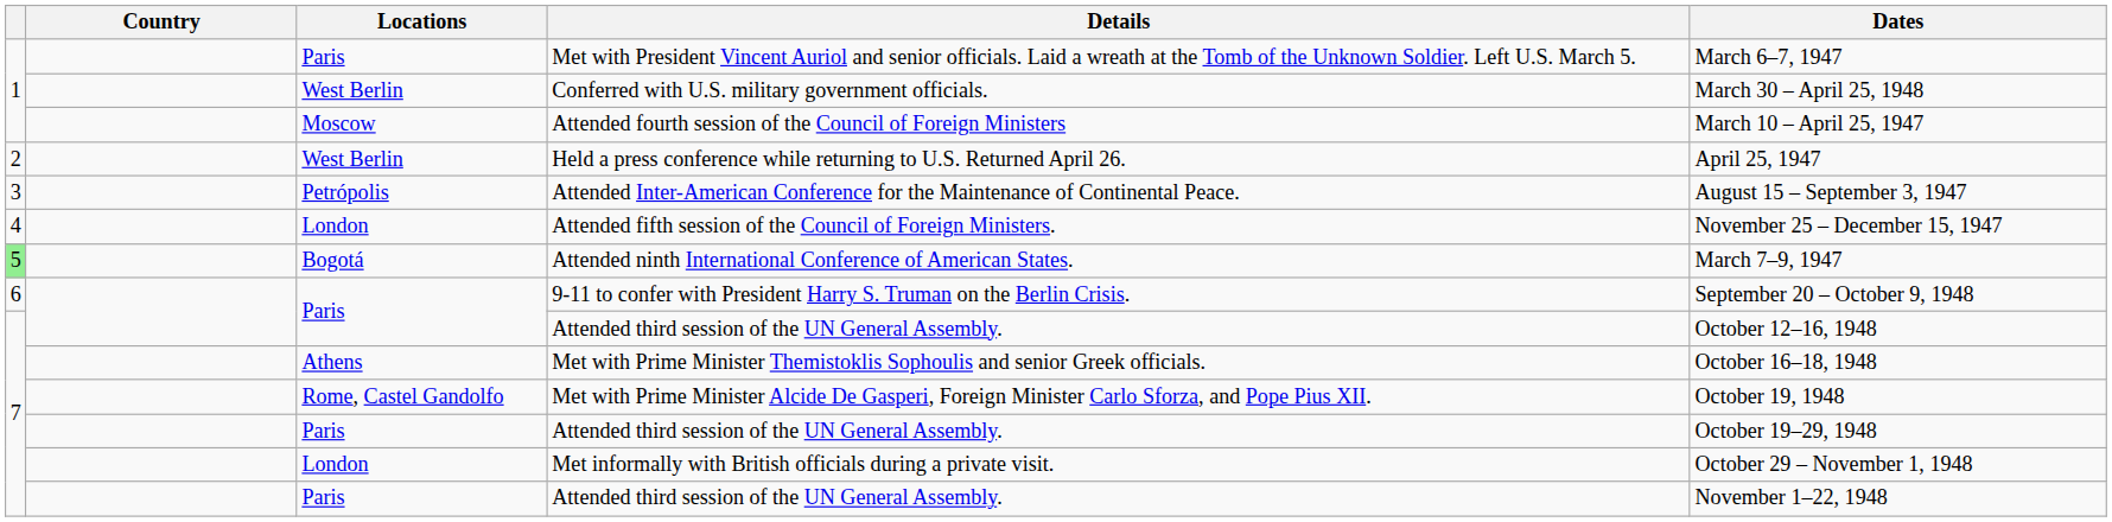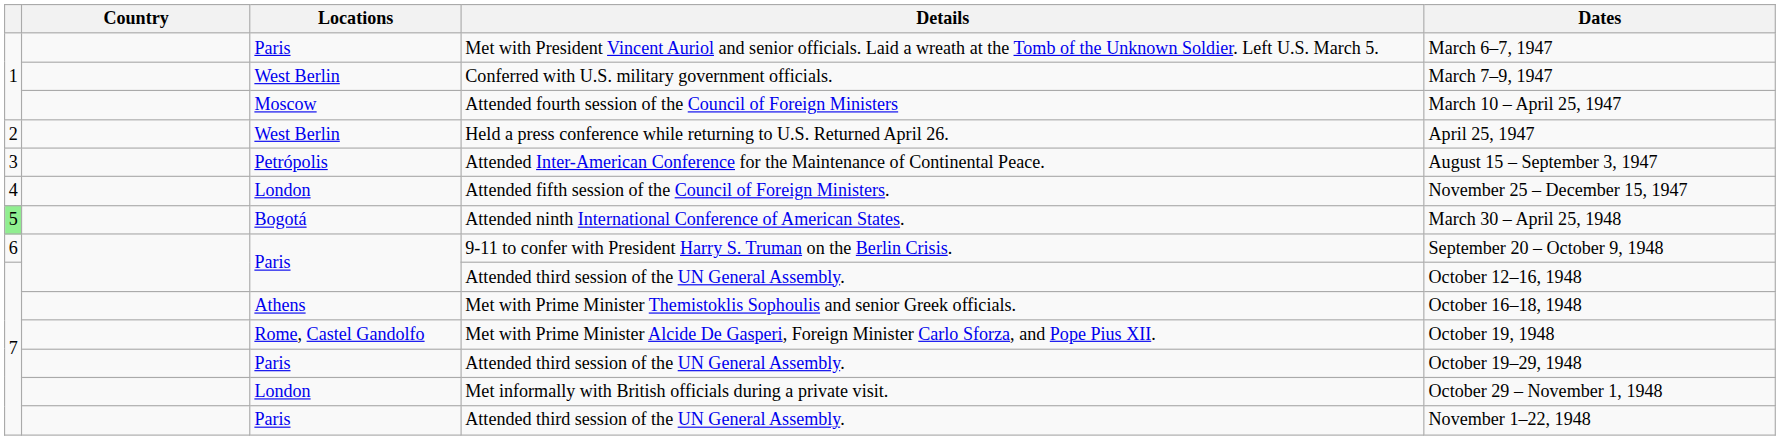Conferred with U.S. military government officials. | Dates: March 30 – April 25, 1948 -> March 7–9, 1947
Attended ninth International Conference of American States. | Dates: March 7–9, 1947 -> March 30 – April 25, 1948
